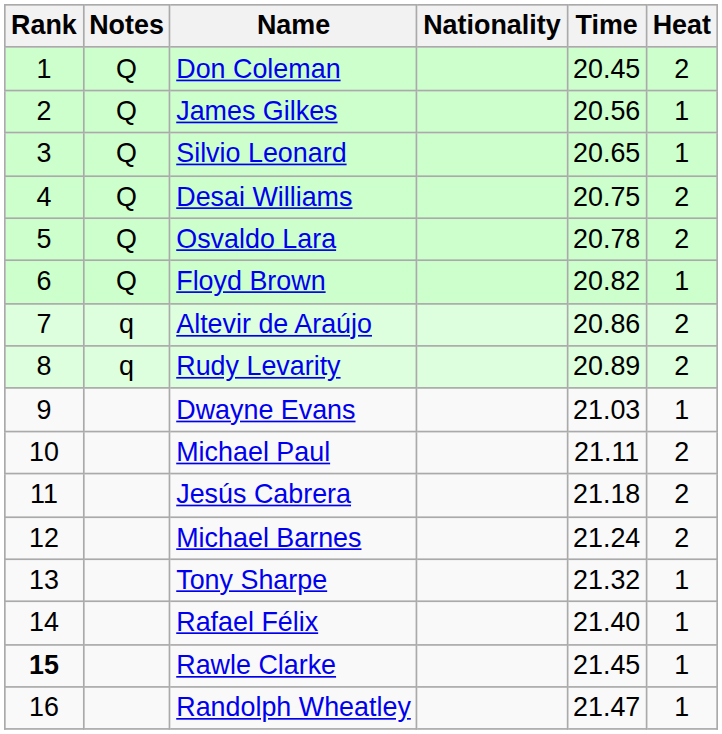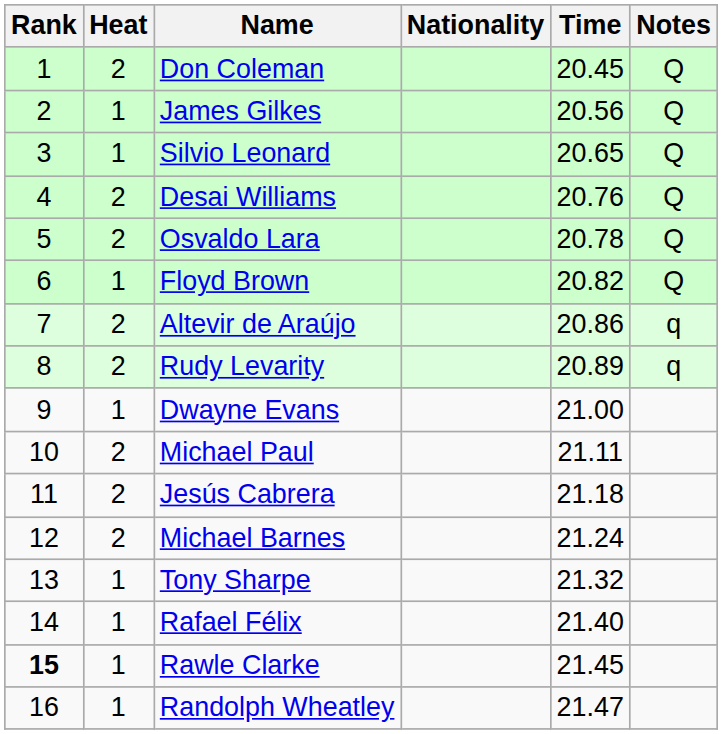columns swapped: Heat <-> Notes
Desai Williams | Time: 20.75 -> 20.76
Dwayne Evans | Time: 21.03 -> 21.00
